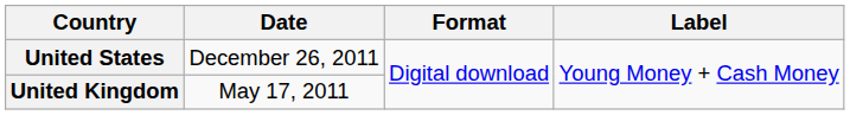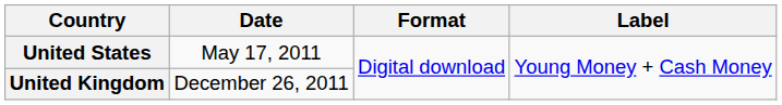United States | Date: December 26, 2011 -> May 17, 2011
United Kingdom | Date: May 17, 2011 -> December 26, 2011
